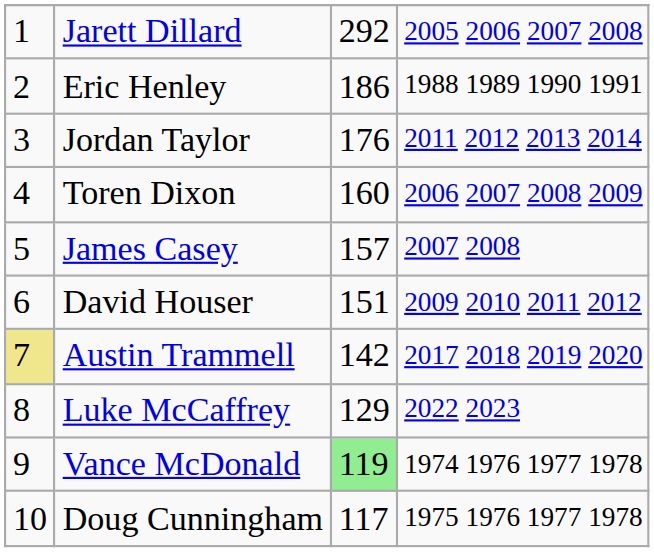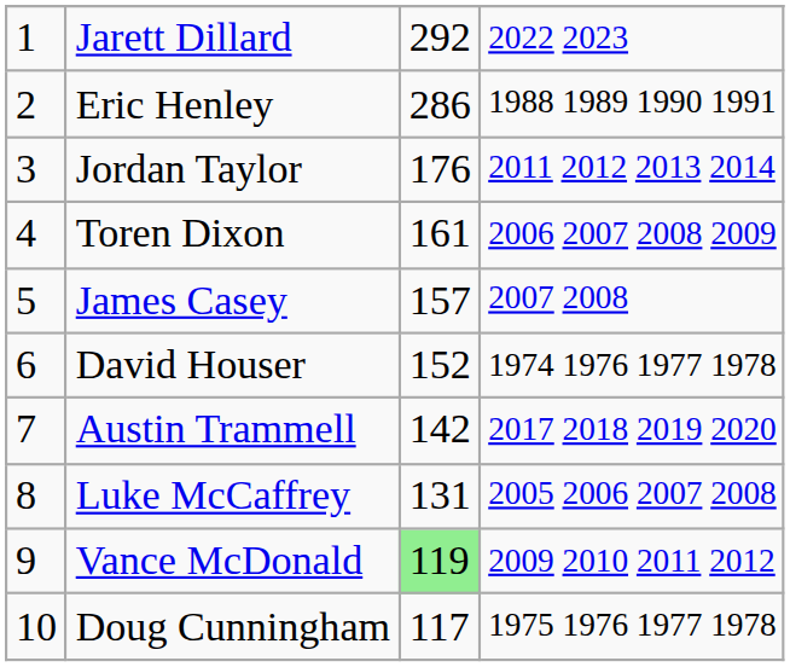Jarett Dillard | column 4: 2005 2006 2007 2008 -> 2022 2023
Eric Henley | column 3: 186 -> 286
Toren Dixon | column 3: 160 -> 161
David Houser | column 3: 151 -> 152
David Houser | column 4: 2009 2010 2011 2012 -> 1974 1976 1977 1978
Austin Trammell | column 1: khaki background -> no background
Luke McCaffrey | column 3: 129 -> 131
Luke McCaffrey | column 4: 2022 2023 -> 2005 2006 2007 2008
Vance McDonald | column 4: 1974 1976 1977 1978 -> 2009 2010 2011 2012
